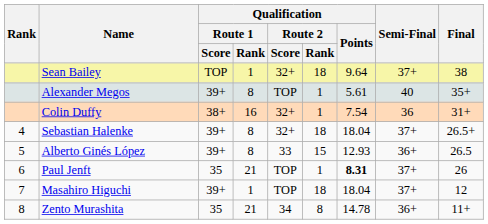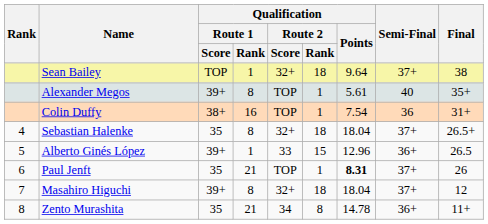Colin Duffy | Qualification / Route 2 / Score: 32+ -> TOP
Sebastian Halenke | Qualification / Route 1 / Score: 39+ -> 35
Alberto Ginés López | Qualification / Route 1 / Rank: 8 -> 1
Alberto Ginés López | Qualification / Points: 12.93 -> 12.96
Masahiro Higuchi | Qualification / Route 1 / Rank: 1 -> 8
Masahiro Higuchi | Qualification / Route 2 / Score: TOP -> 32+
